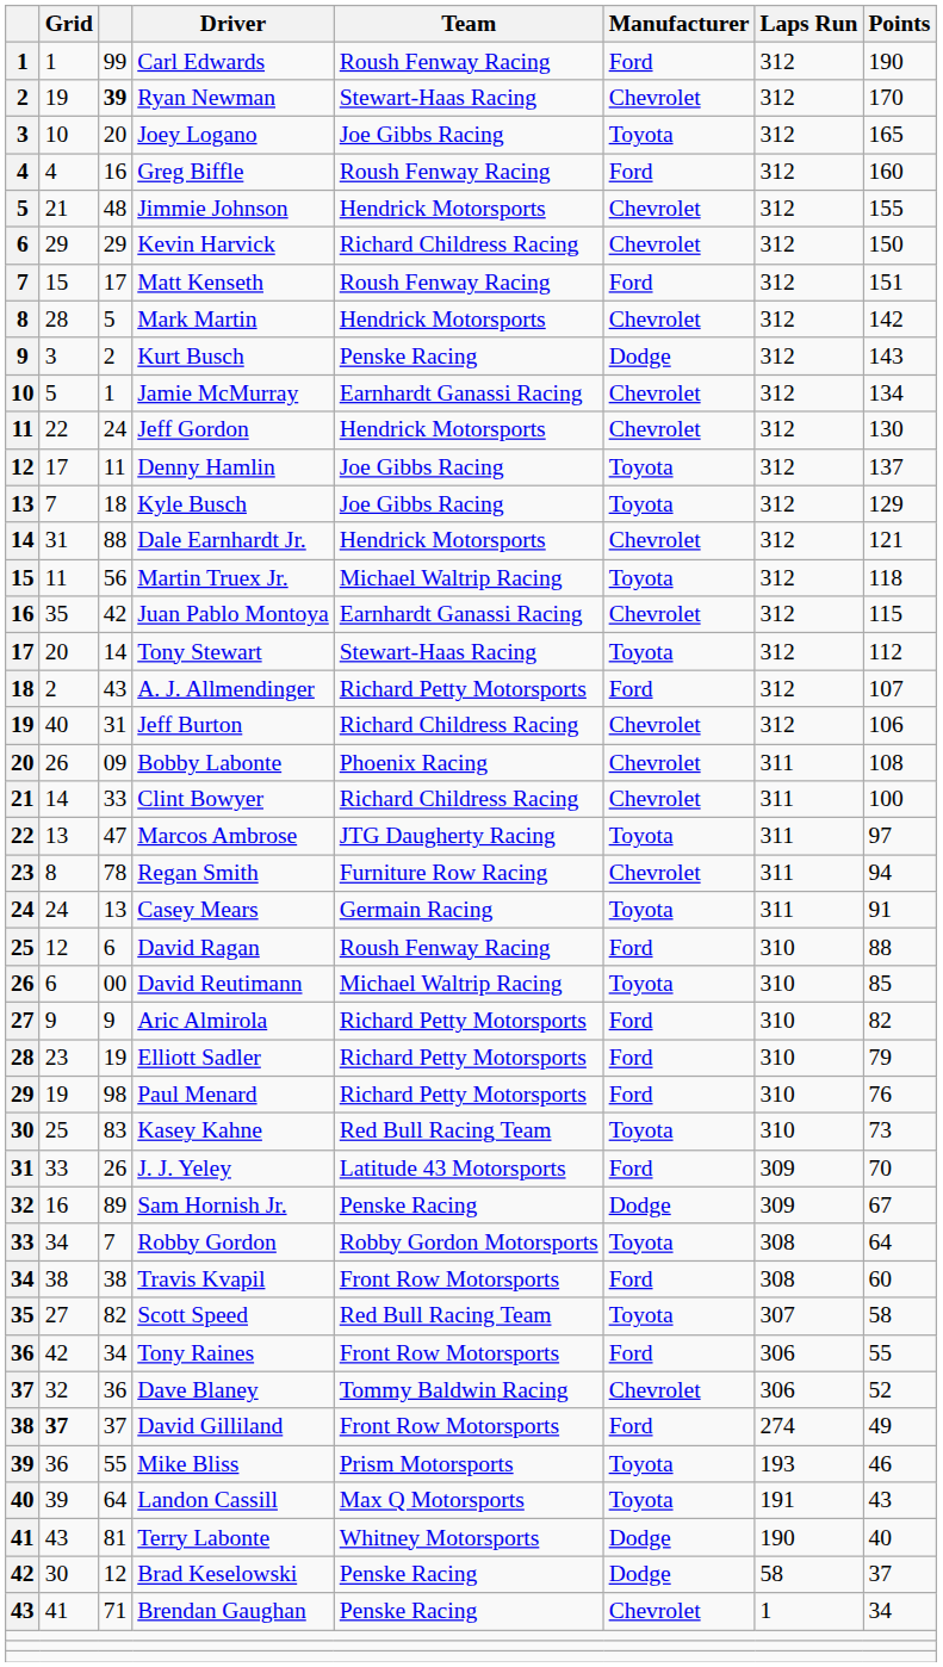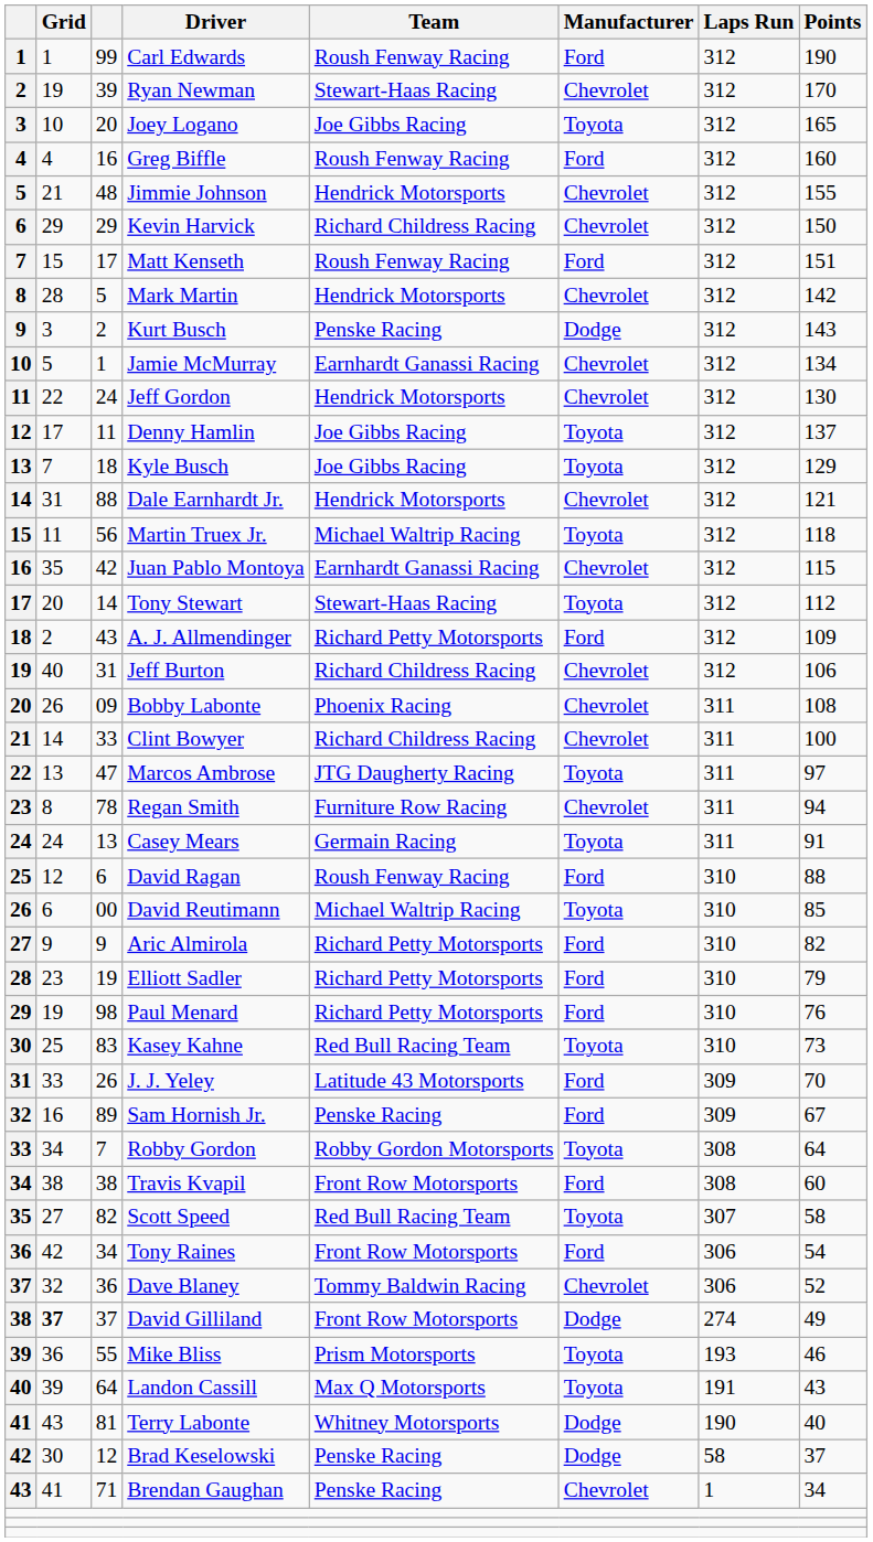Ryan Newman | column 3: bold -> normal
A. J. Allmendinger | Points: 107 -> 109
Sam Hornish Jr. | Manufacturer: Dodge -> Ford
Tony Raines | Points: 55 -> 54
David Gilliland | Manufacturer: Ford -> Dodge
